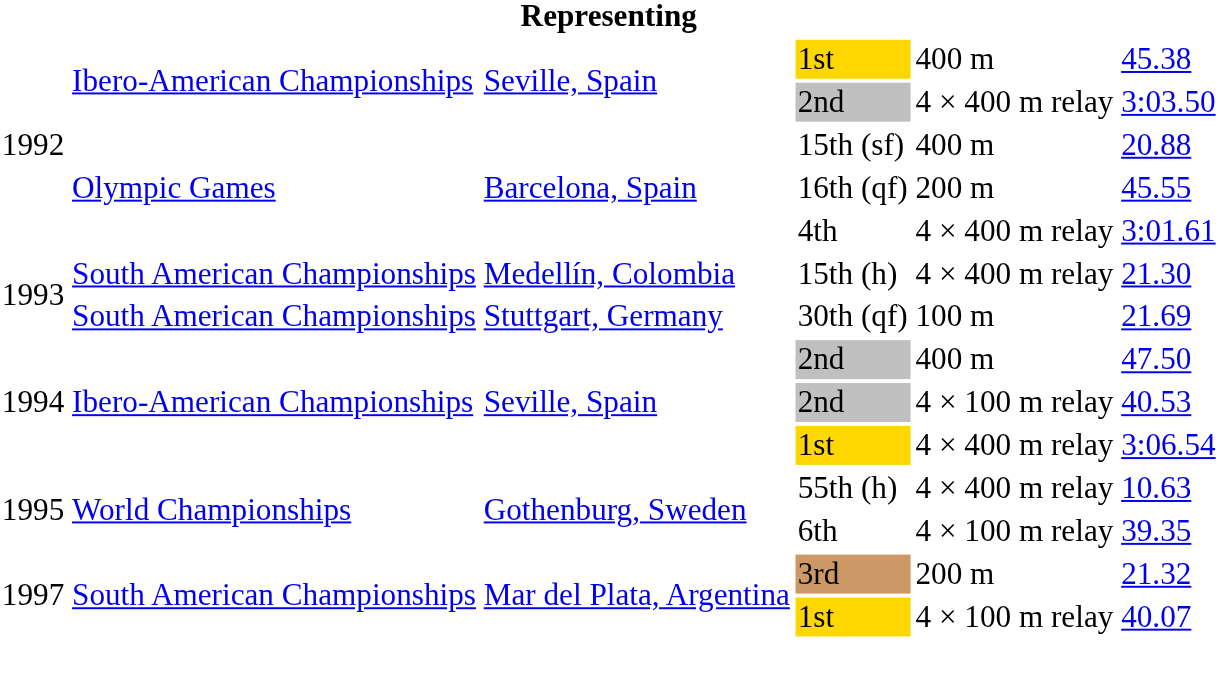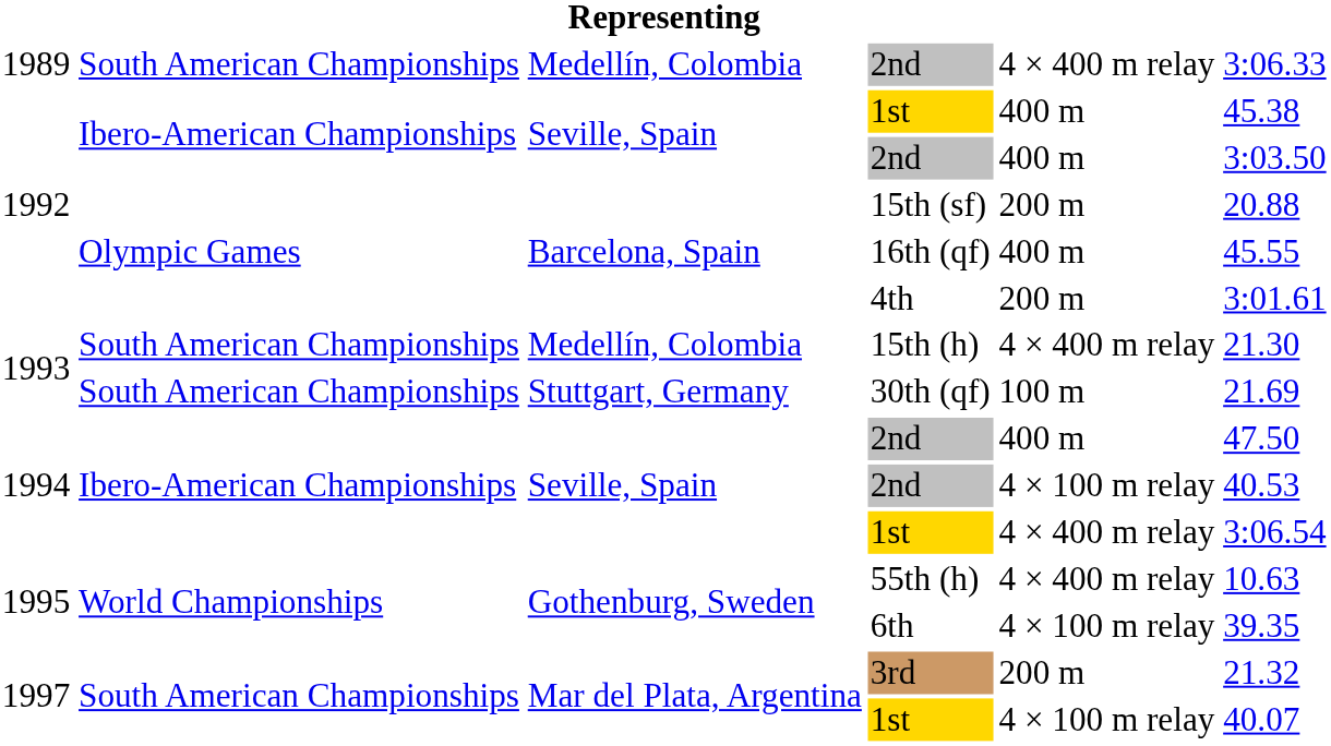+ row: 1989 | South American Championships | Medellín, Colombia | 2nd | 4 × 400 m relay | 3:06.33
1992 / 2nd | column 5: 4 × 400 m relay -> 400 m
15th (sf) | column 5: 400 m -> 200 m
16th (qf) | column 5: 200 m -> 400 m
4th | column 5: 4 × 400 m relay -> 200 m
